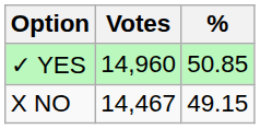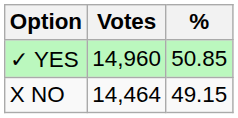X NO | Votes: 14,467 -> 14,464
